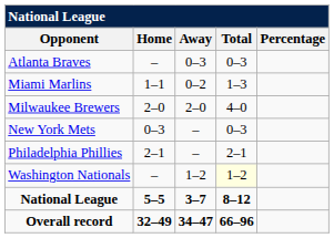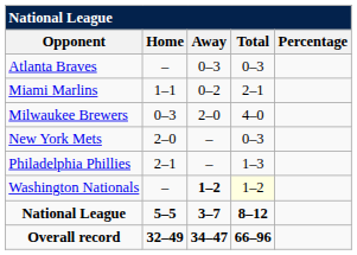Miami Marlins | Total: 1–3 -> 2–1
Milwaukee Brewers | Home: 2–0 -> 0–3
New York Mets | Home: 0–3 -> 2–0
Philadelphia Phillies | Total: 2–1 -> 1–3
Washington Nationals | Away: normal -> bold
